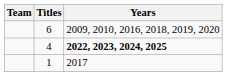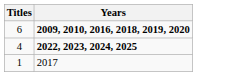- column: Team
6 | Years: normal -> bold
